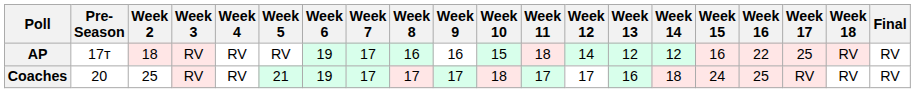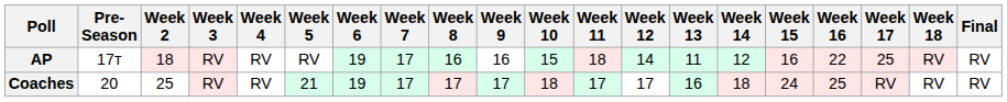AP | Week 13: 12 -> 11
